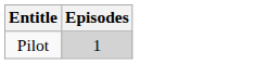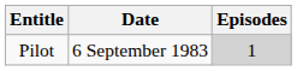+ column: Date | 6 September 1983
